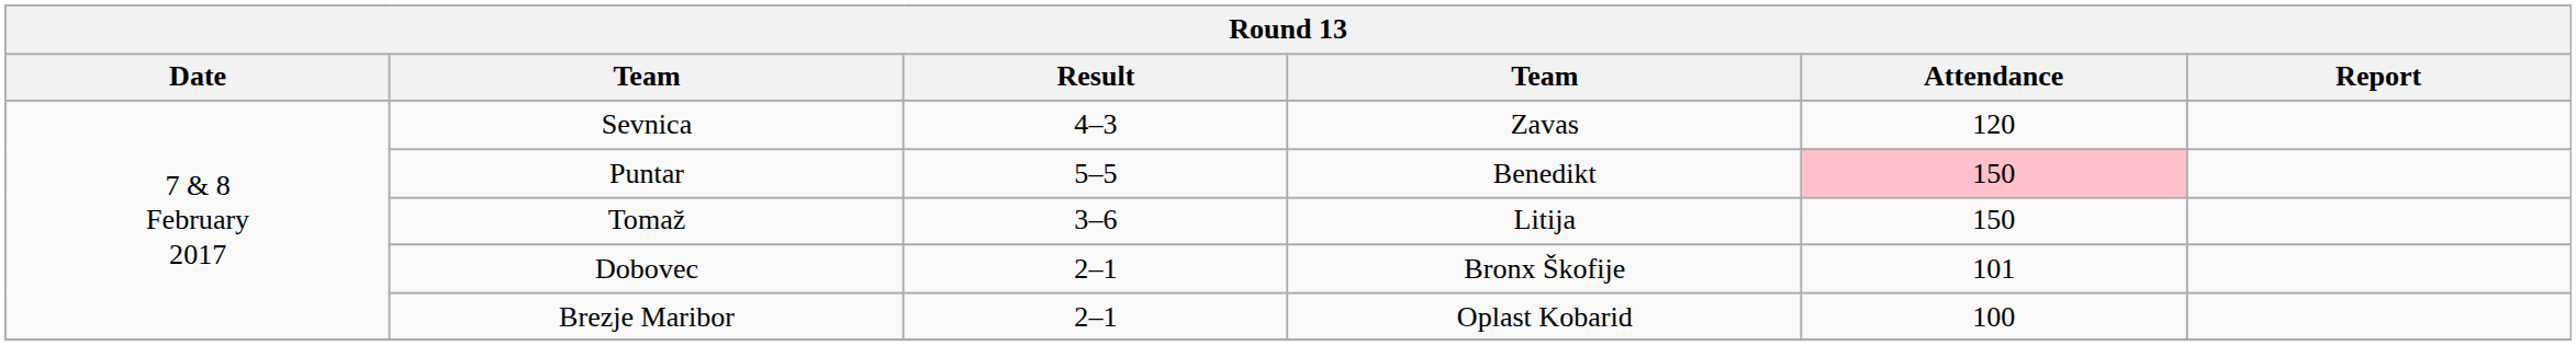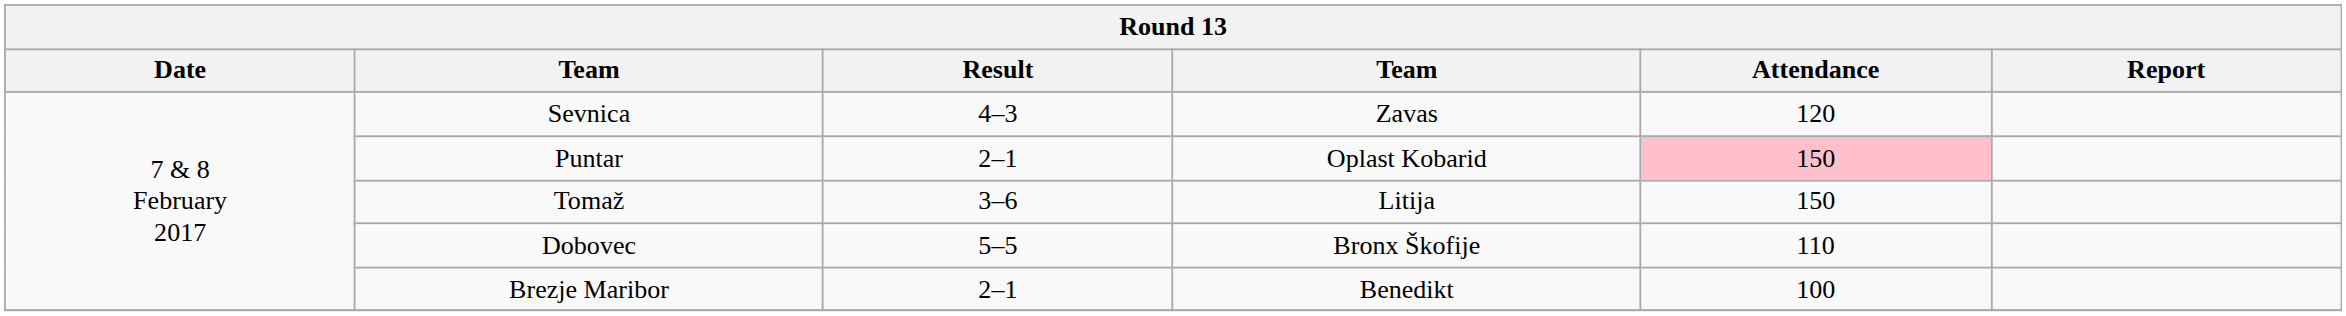Puntar | Result: 5–5 -> 2–1
Puntar | column 4: Benedikt -> Oplast Kobarid
Dobovec | Result: 2–1 -> 5–5
Dobovec | Attendance: 101 -> 110
Brezje Maribor | column 4: Oplast Kobarid -> Benedikt
